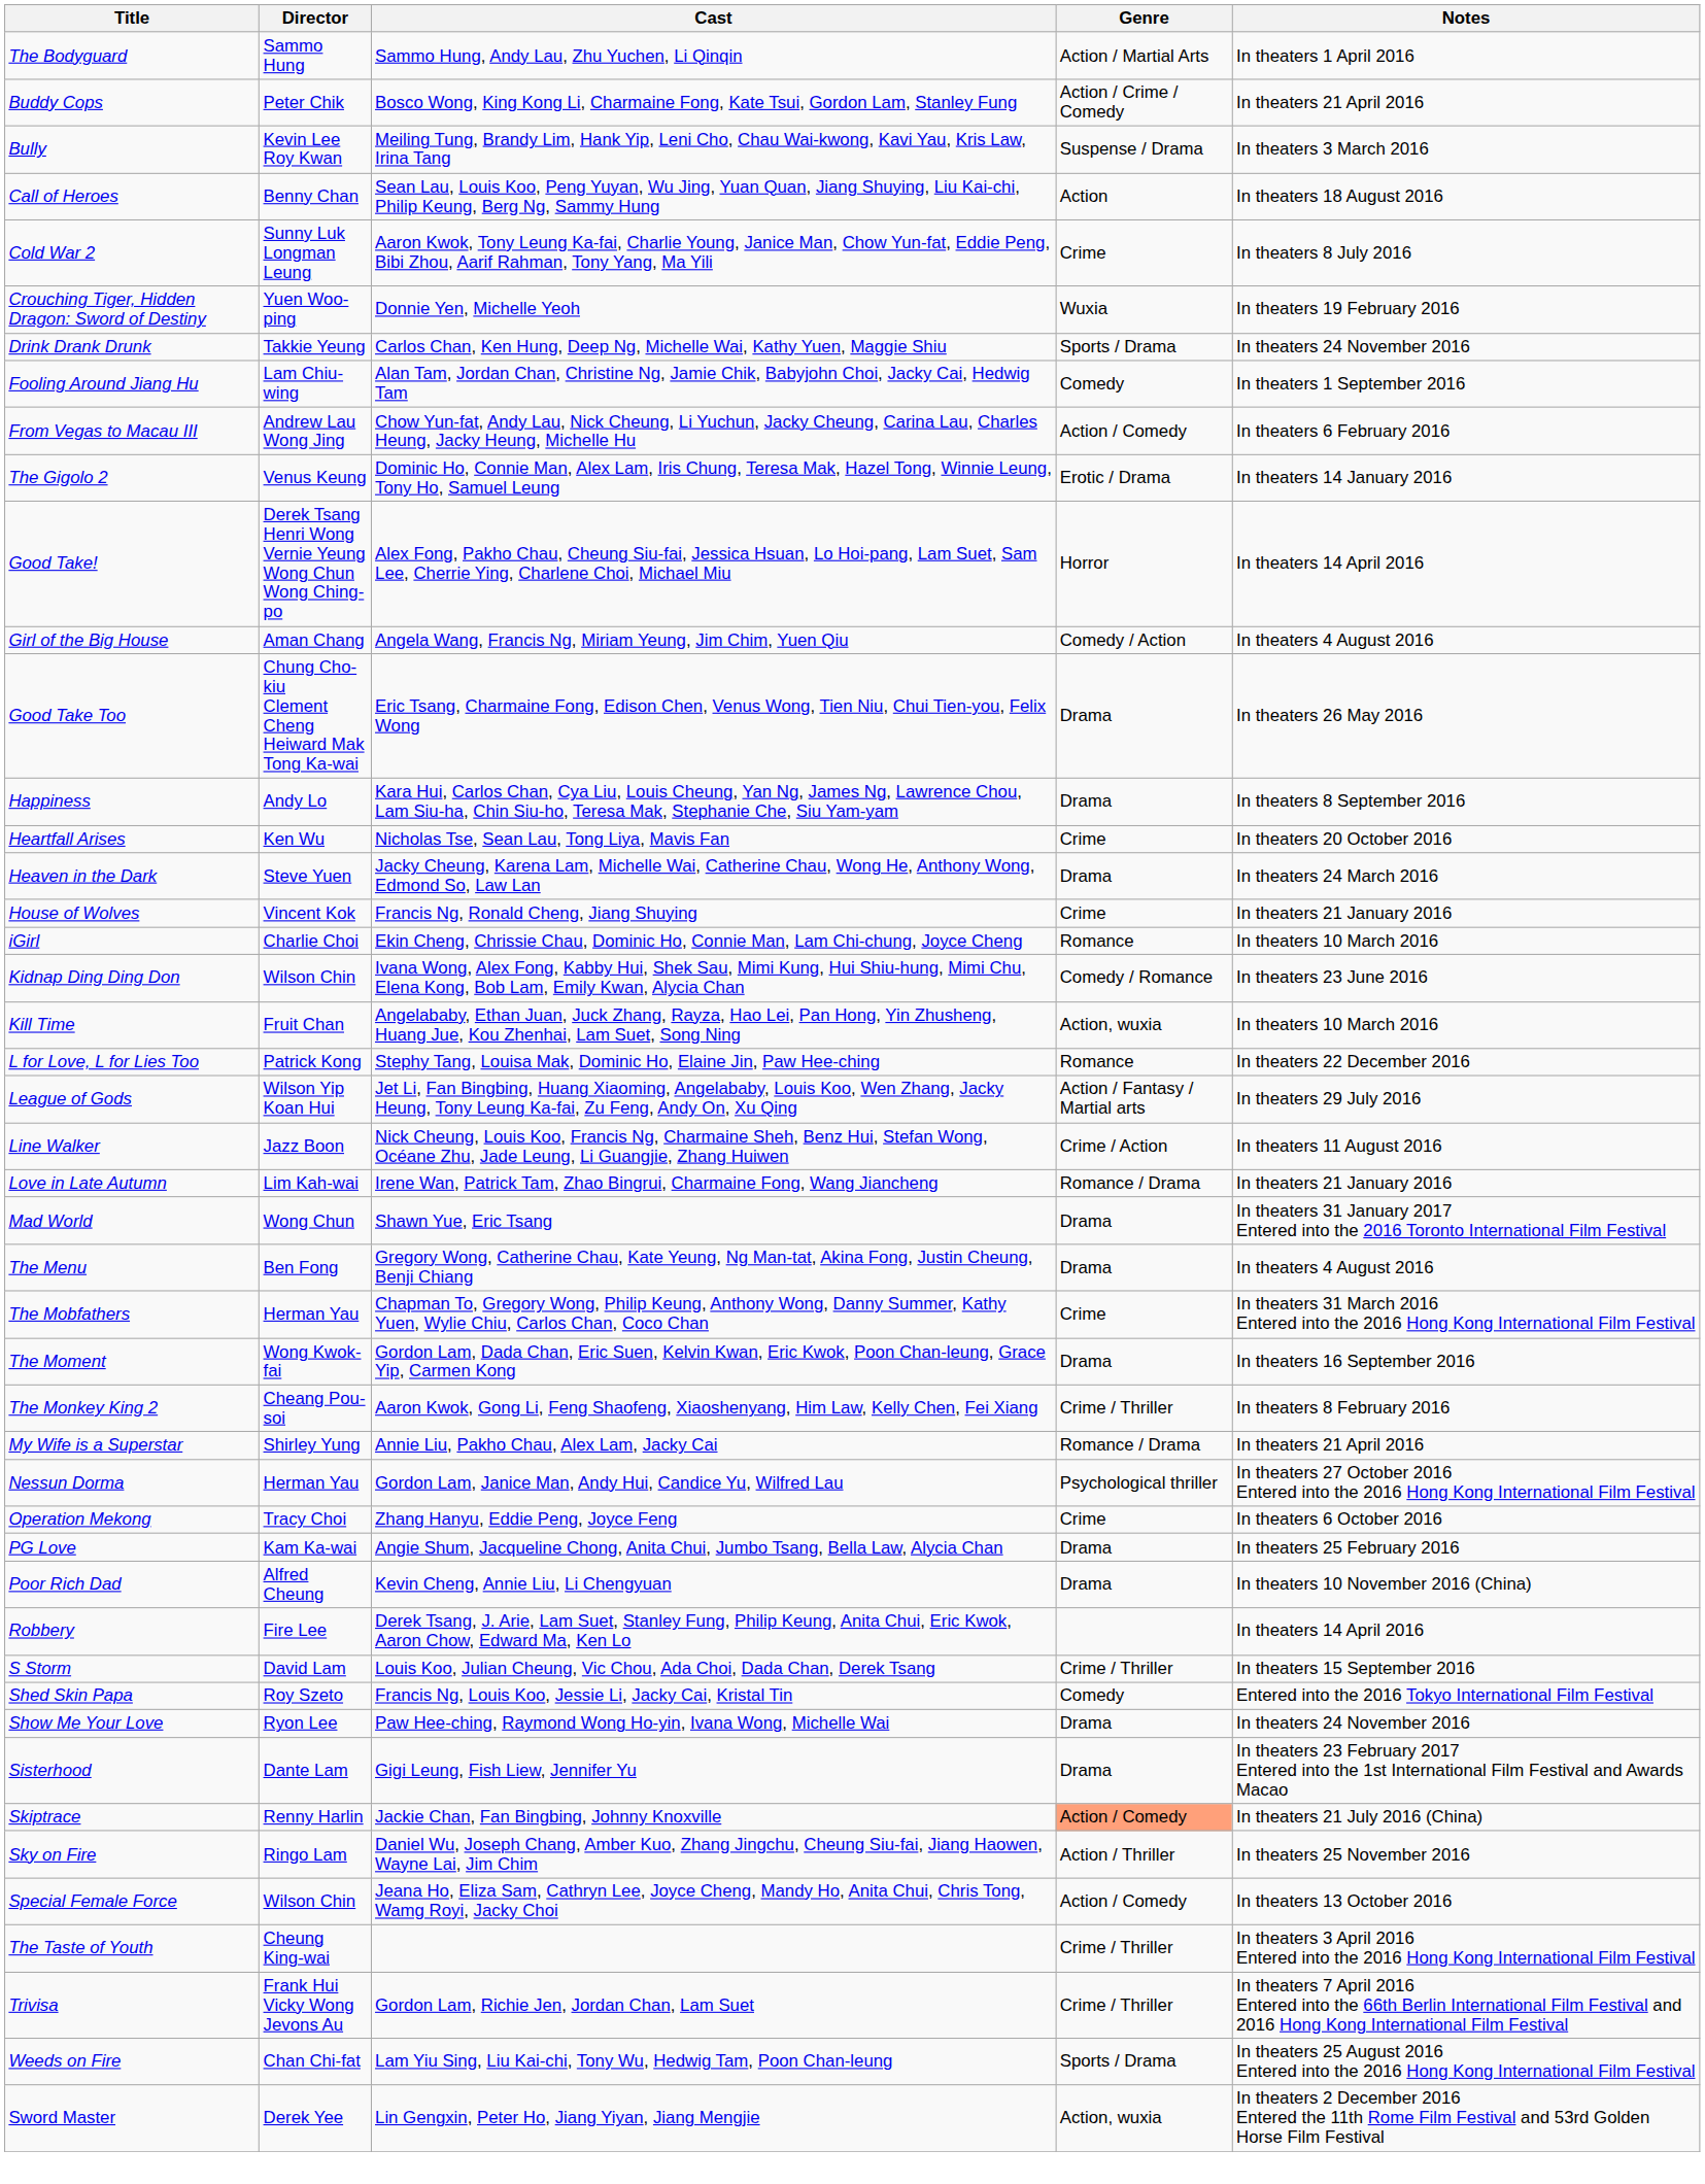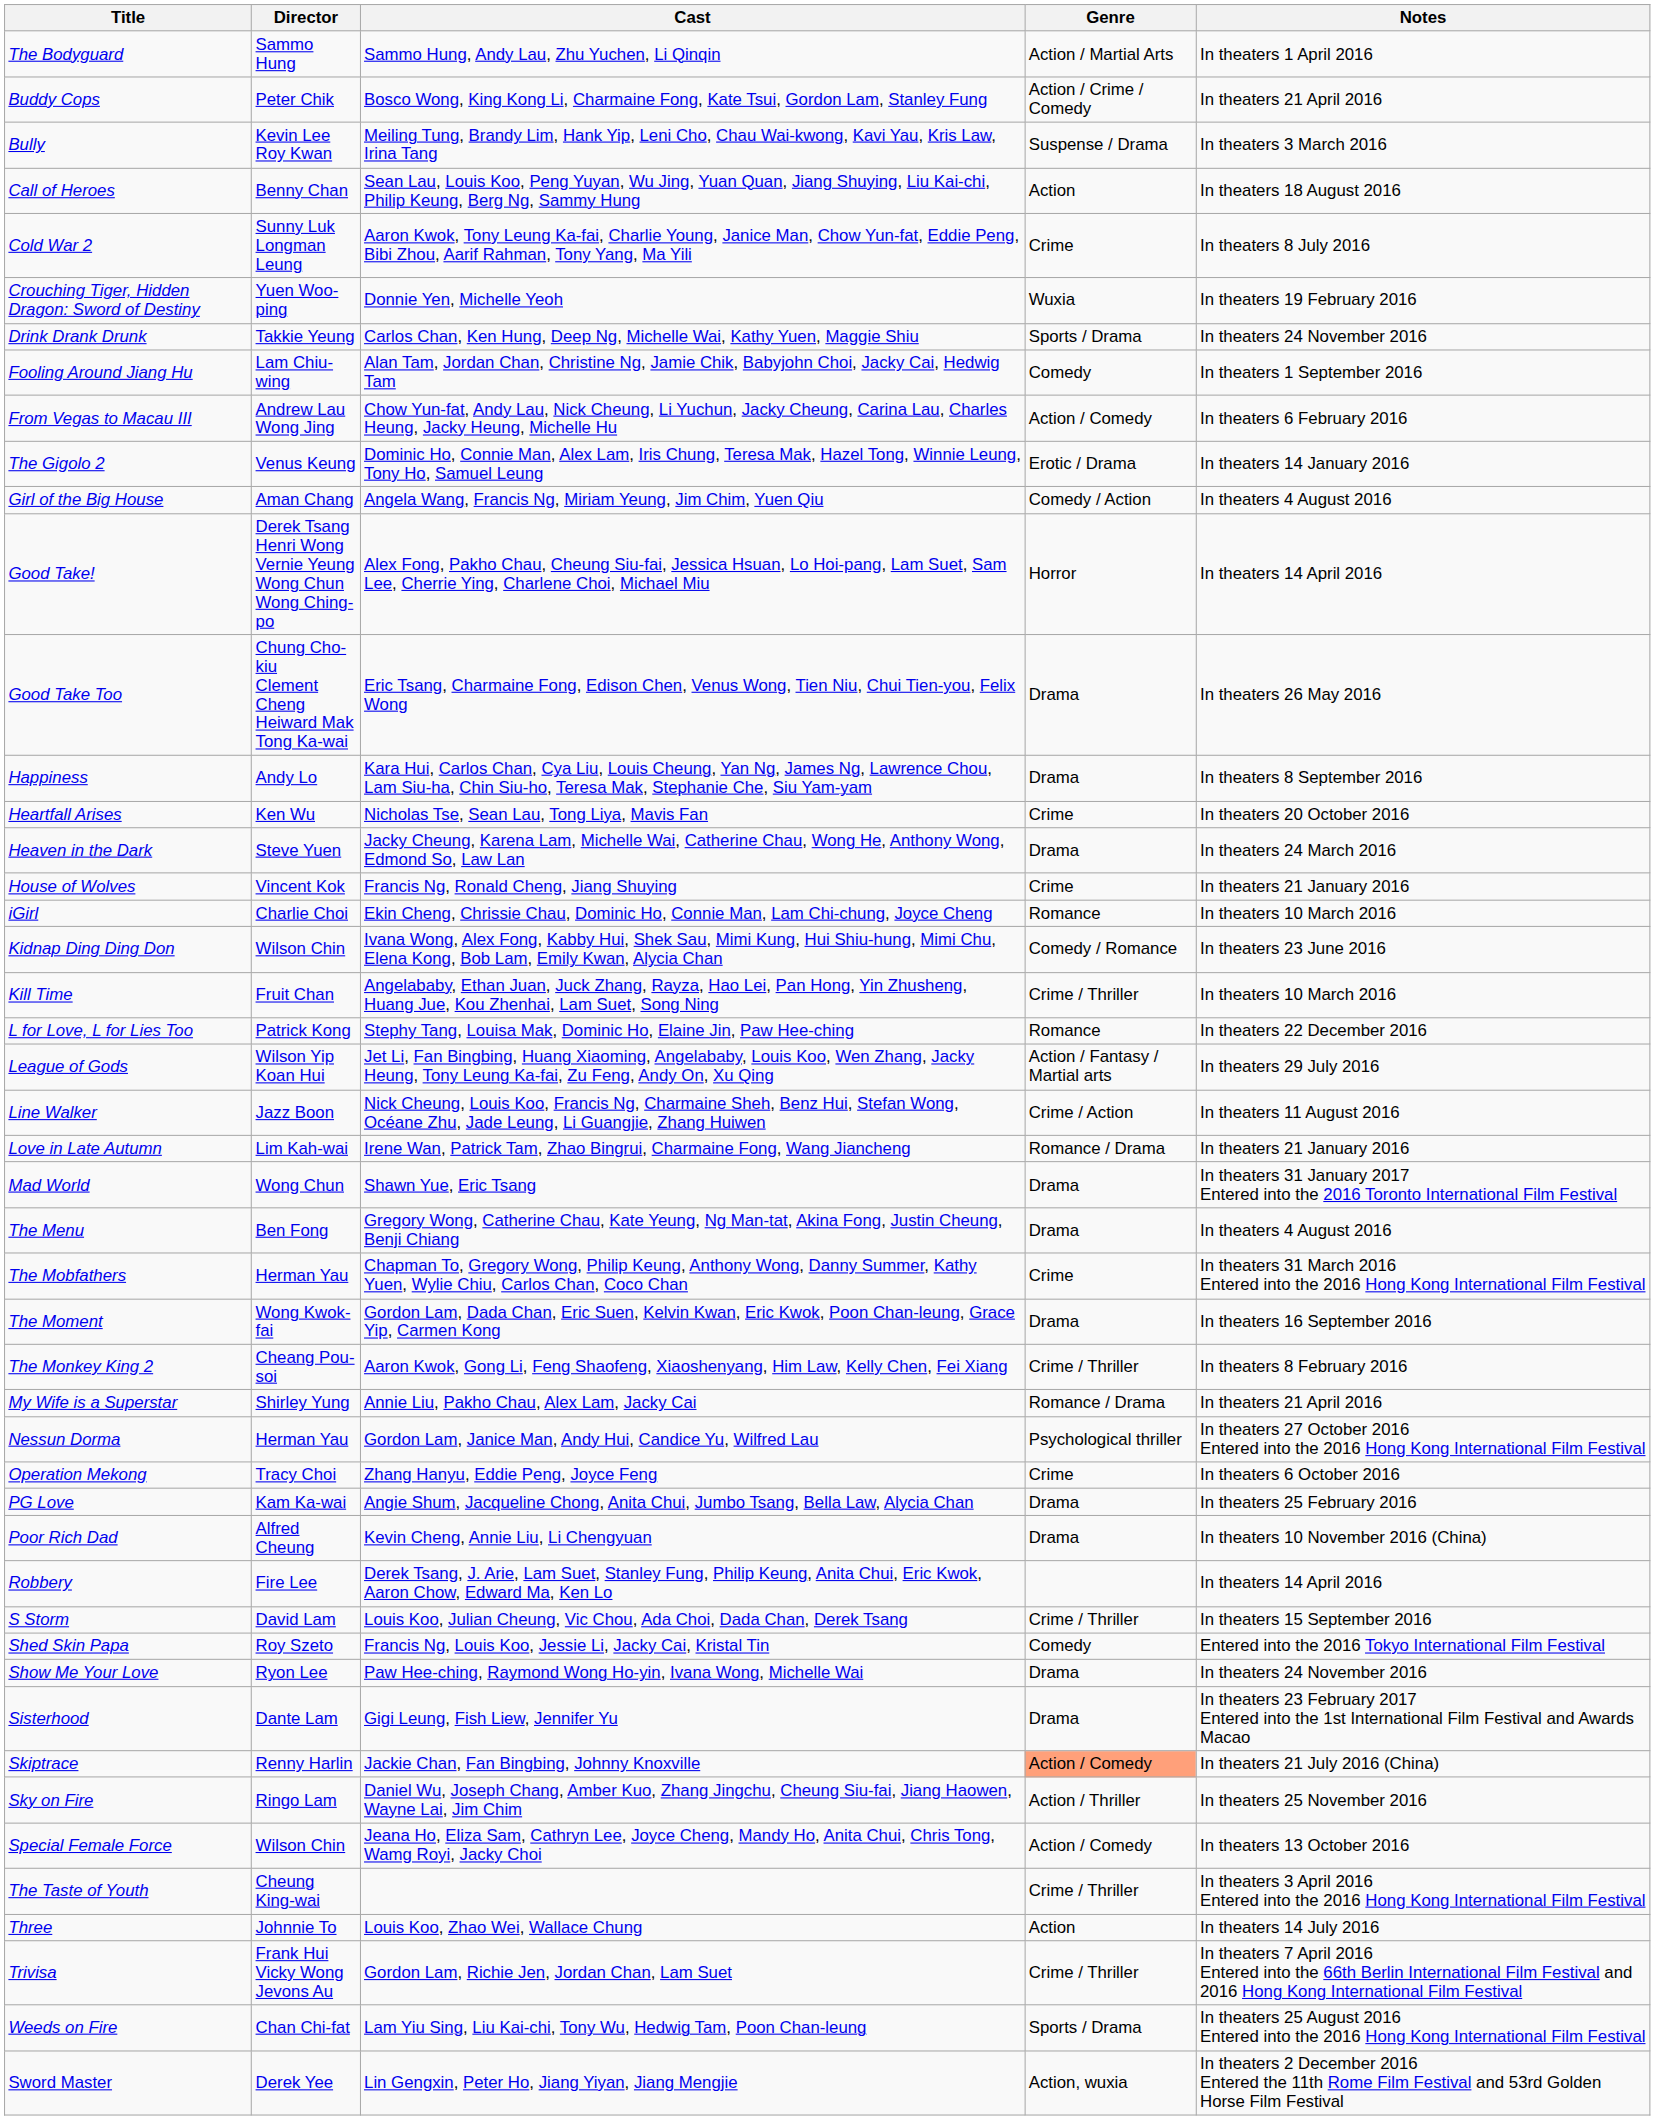rows swapped: Girl of the Big House <-> Good Take!
Kill Time | Genre: Action, wuxia -> Crime / Thriller
+ row: Three | Johnnie To | Louis Koo, Zhao Wei, Wallace Chung | Action | In theaters 14 July 2016
